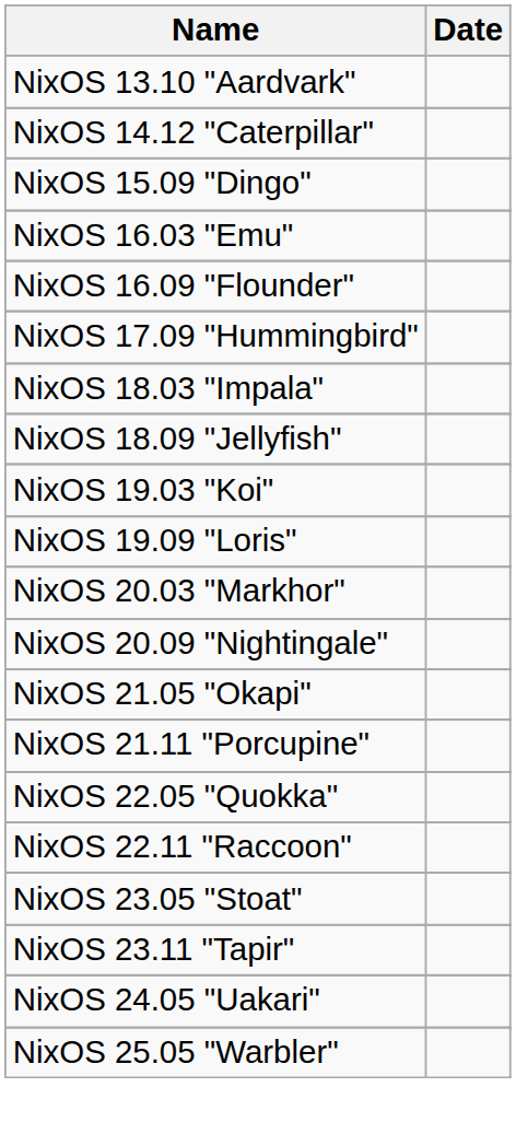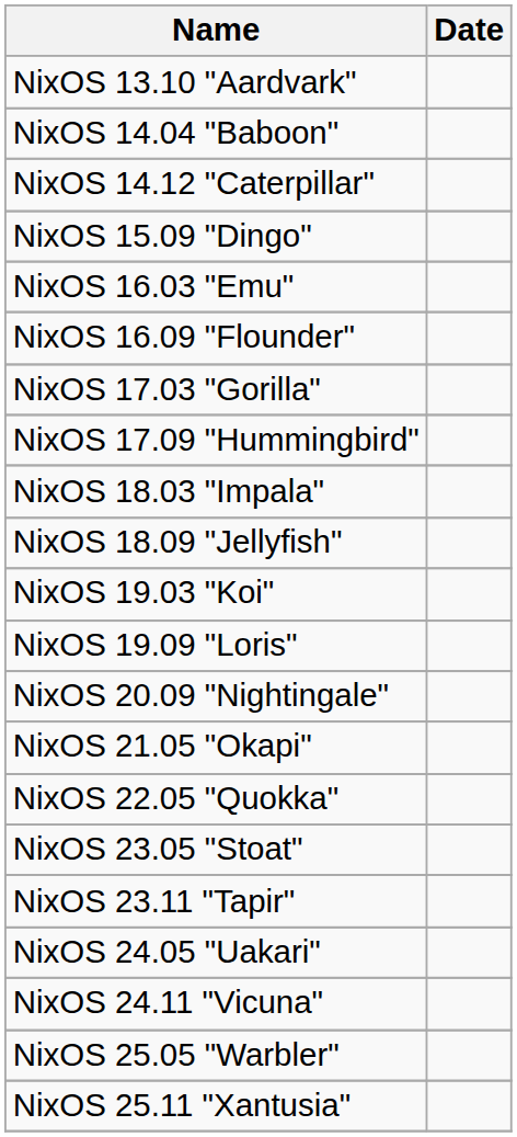+ row: NixOS 14.04 "Baboon"
+ row: NixOS 17.03 "Gorilla"
- row: NixOS 20.03 "Markhor"
- row: NixOS 21.11 "Porcupine"
- row: NixOS 22.11 "Raccoon"
+ row: NixOS 24.11 "Vicuna"
+ row: NixOS 25.11 "Xantusia"
